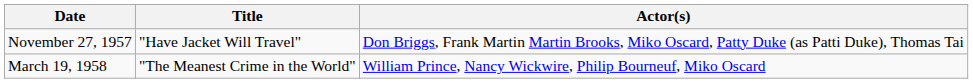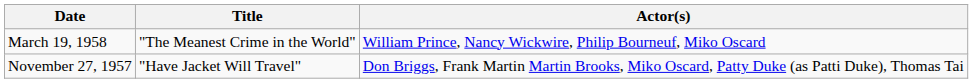rows swapped: November 27, 1957 <-> March 19, 1958
